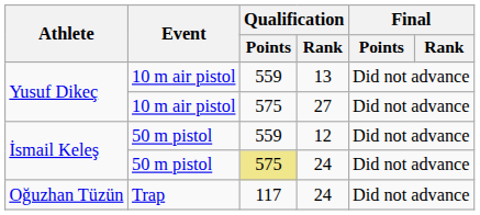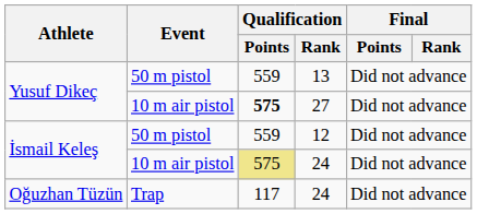13 | Event: 10 m air pistol -> 50 m pistol
27 | Qualification / Points: normal -> bold
İsmail Keleş / 24 | Event: 50 m pistol -> 10 m air pistol
